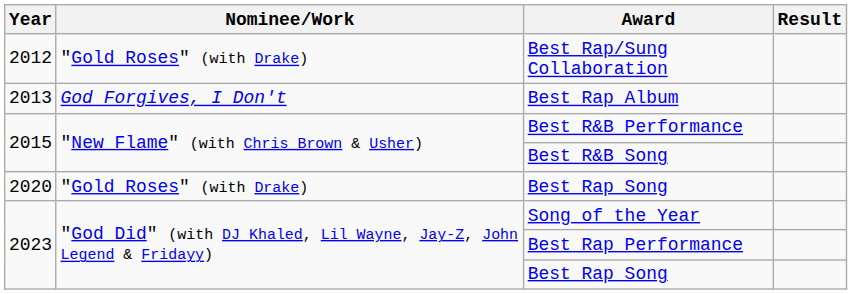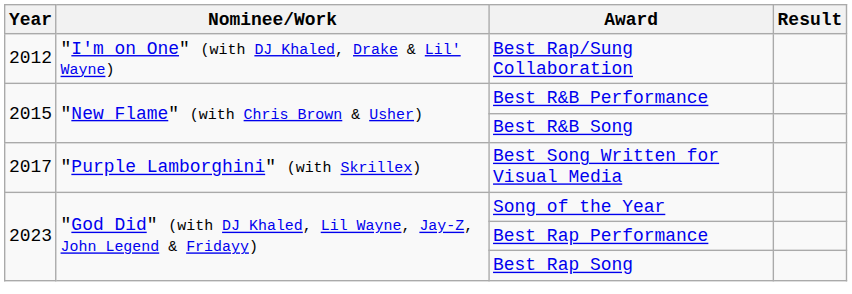Best Rap/Sung Collaboration | Nominee/Work: "Gold Roses" (with Drake) -> "I'm on One" (with DJ Khaled, Drake & Lil' Wayne)
- row: 2013 | God Forgives, I Don't | Best Rap Album
+ row: 2017 | "Purple Lamborghini" (with Skrillex) | Best Song Written for Visual Media
- row: 2020 | "Gold Roses" (with Drake) | Best Rap Song
